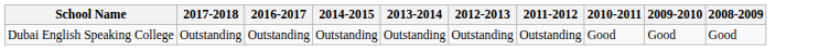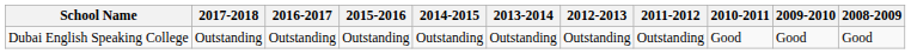+ column: 2015-2016 | Outstanding
